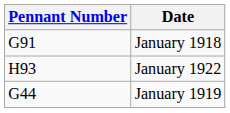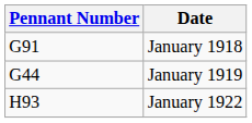rows swapped: January 1919 <-> January 1922
